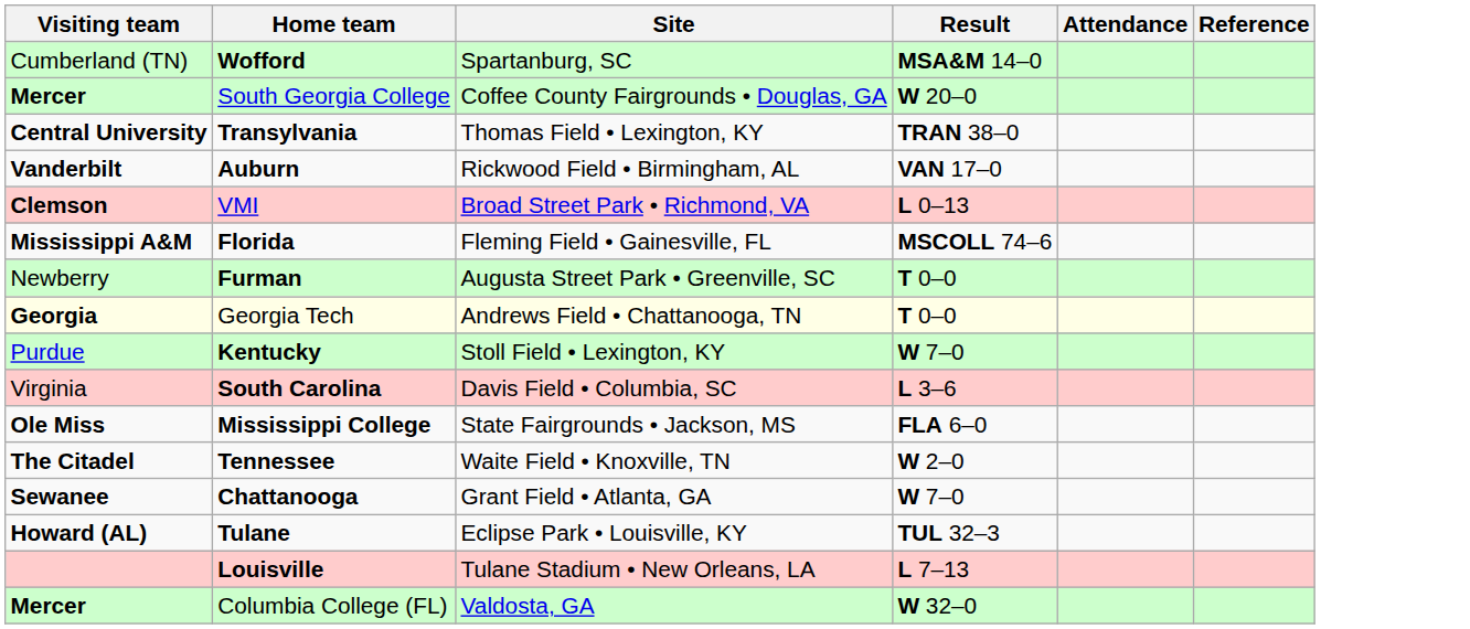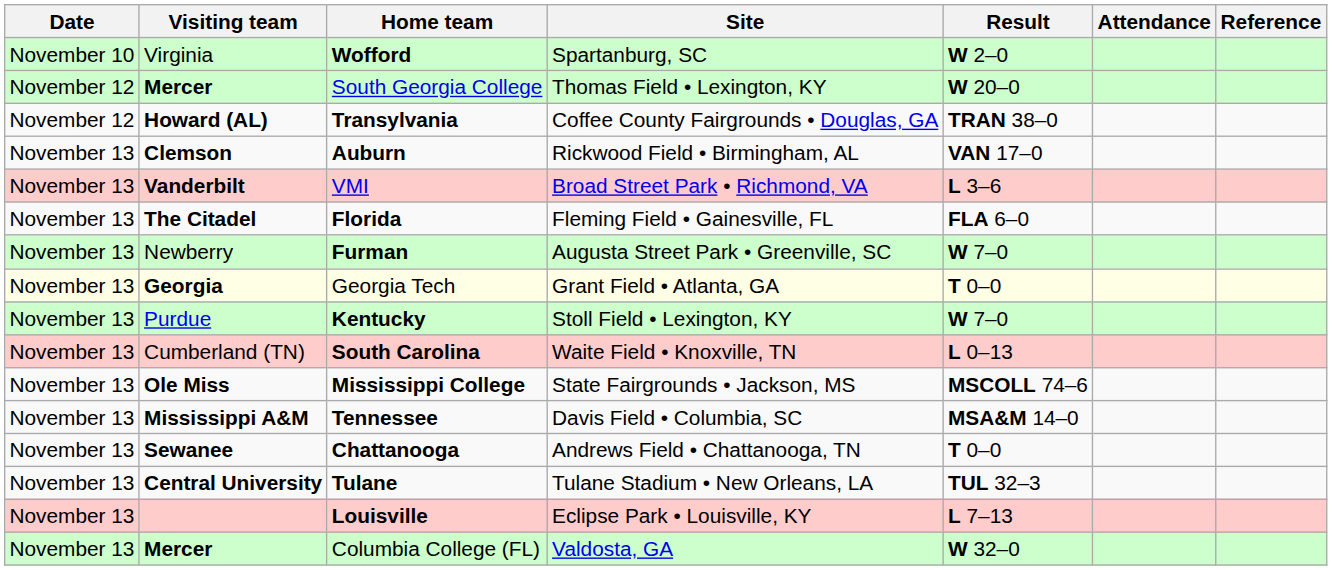+ column: Date | November 10 | November 12 | November 12 | November 13 | November 13 | November 13 | November 13 | November 13 | November 13 | November 13 | November 13 | November 13 | November 13 | November 13 | November 13 | November 13
Wofford | Visiting team: Cumberland (TN) -> Virginia
Wofford | Result: MSA&M 14–0 -> W 2–0
South Georgia College | Site: Coffee County Fairgrounds • Douglas, GA -> Thomas Field • Lexington, KY
Transylvania | Visiting team: Central University -> Howard (AL)
Transylvania | Site: Thomas Field • Lexington, KY -> Coffee County Fairgrounds • Douglas, GA
Auburn | Visiting team: Vanderbilt -> Clemson
VMI | Visiting team: Clemson -> Vanderbilt
VMI | Result: L 0–13 -> L 3–6
Florida | Visiting team: Mississippi A&M -> The Citadel
Florida | Result: MSCOLL 74–6 -> FLA 6–0
Furman | Result: T 0–0 -> W 7–0
Georgia Tech | Site: Andrews Field • Chattanooga, TN -> Grant Field • Atlanta, GA
South Carolina | Visiting team: Virginia -> Cumberland (TN)
South Carolina | Site: Davis Field • Columbia, SC -> Waite Field • Knoxville, TN
South Carolina | Result: L 3–6 -> L 0–13
Mississippi College | Result: FLA 6–0 -> MSCOLL 74–6
Tennessee | Visiting team: The Citadel -> Mississippi A&M
Tennessee | Site: Waite Field • Knoxville, TN -> Davis Field • Columbia, SC
Tennessee | Result: W 2–0 -> MSA&M 14–0
Chattanooga | Site: Grant Field • Atlanta, GA -> Andrews Field • Chattanooga, TN
Chattanooga | Result: W 7–0 -> T 0–0
Tulane | Visiting team: Howard (AL) -> Central University
Tulane | Site: Eclipse Park • Louisville, KY -> Tulane Stadium • New Orleans, LA
Louisville | Site: Tulane Stadium • New Orleans, LA -> Eclipse Park • Louisville, KY
